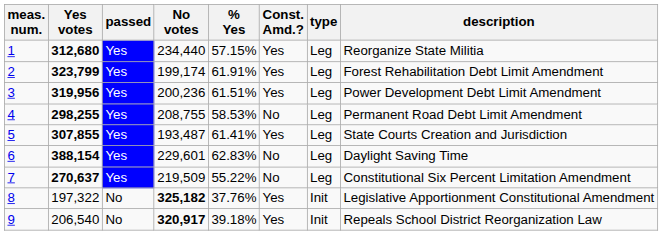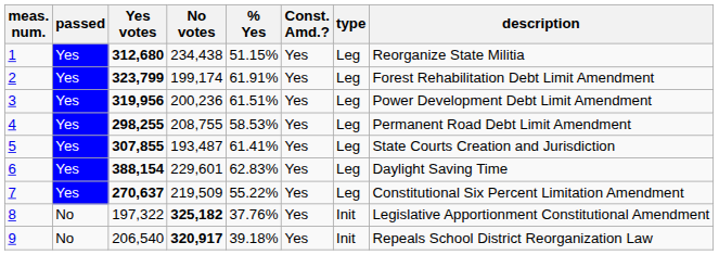columns swapped: passed <-> Yes votes
1 | No votes: 234,440 -> 234,438
1 | % Yes: 57.15% -> 51.15%
4 | Const. Amd.?: No -> Yes
6 | Const. Amd.?: No -> Yes
7 | Const. Amd.?: No -> Yes
